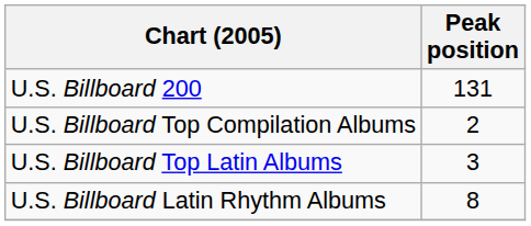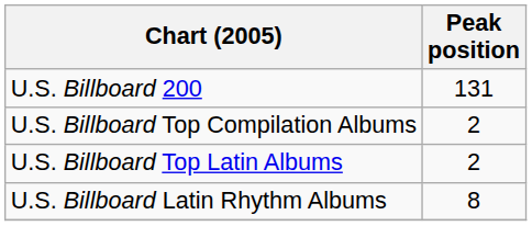U.S. Billboard Top Latin Albums | Peak position: 3 -> 2
